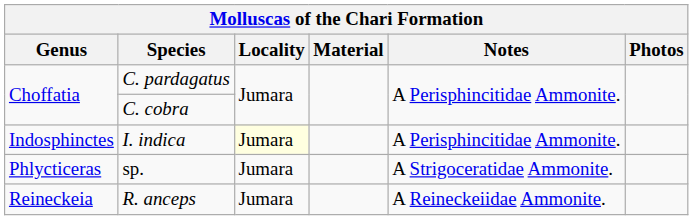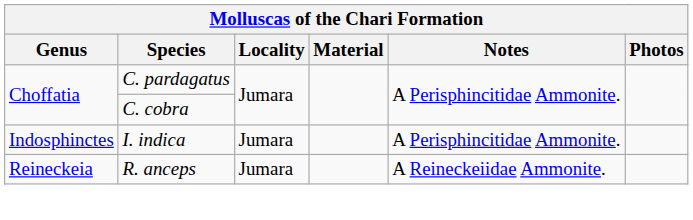I. indica | Locality: lightyellow background -> no background
- row: Phlycticeras | sp. | Jumara | A Strigoceratidae Ammonite.
